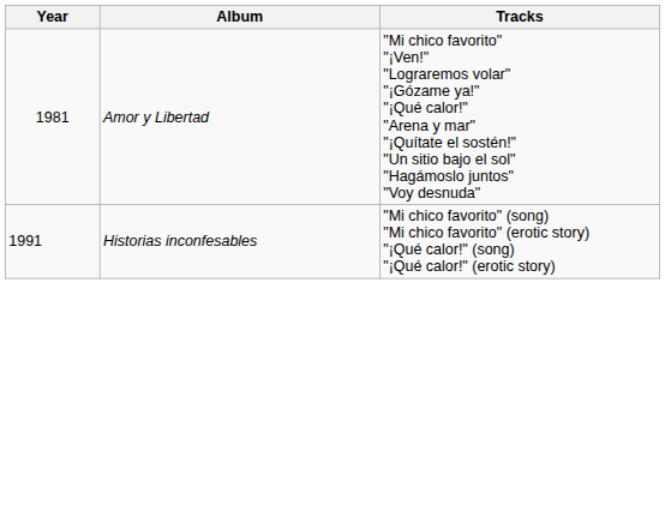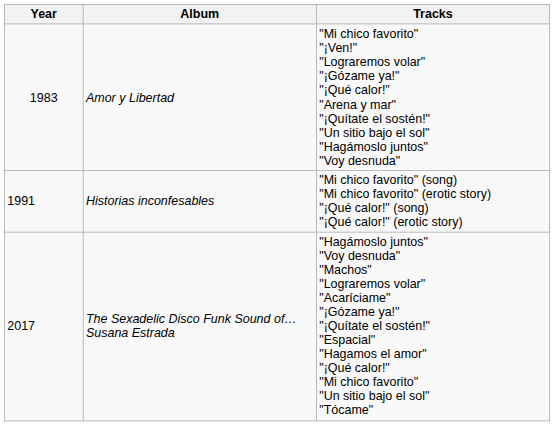Amor y Libertad | Year: 1981 -> 1983
+ row: 2017 | The Sexadelic Disco Funk Sound of… Susana Estrada | "Hagámoslo juntos" "Voy desnuda" "Machos" "Lograremos volar" "Acaríciame" "¡Gózame ya!" "¡Quítate el sostén!" "Espacial" "Hagamos el amor" "¡Qué calor!" "Mi chico favorito" "Un sitio bajo el sol" "Tócame"
